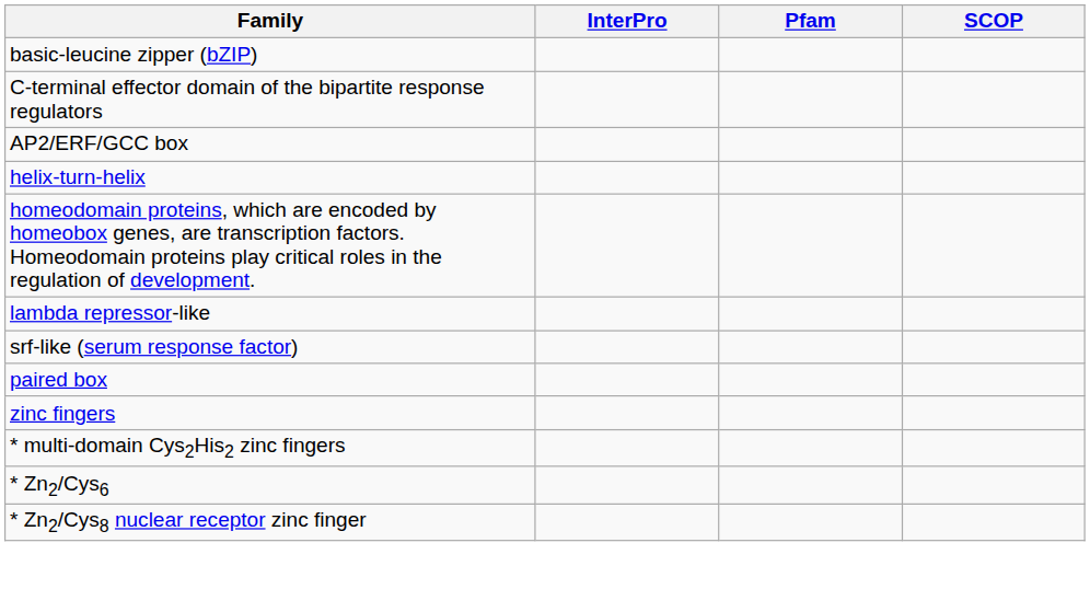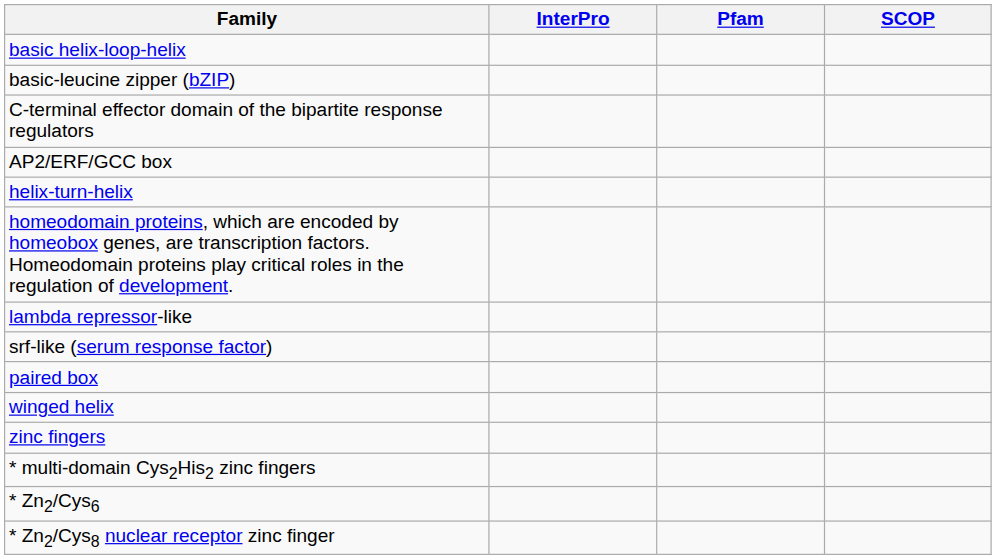+ row: basic helix-loop-helix
+ row: winged helix
